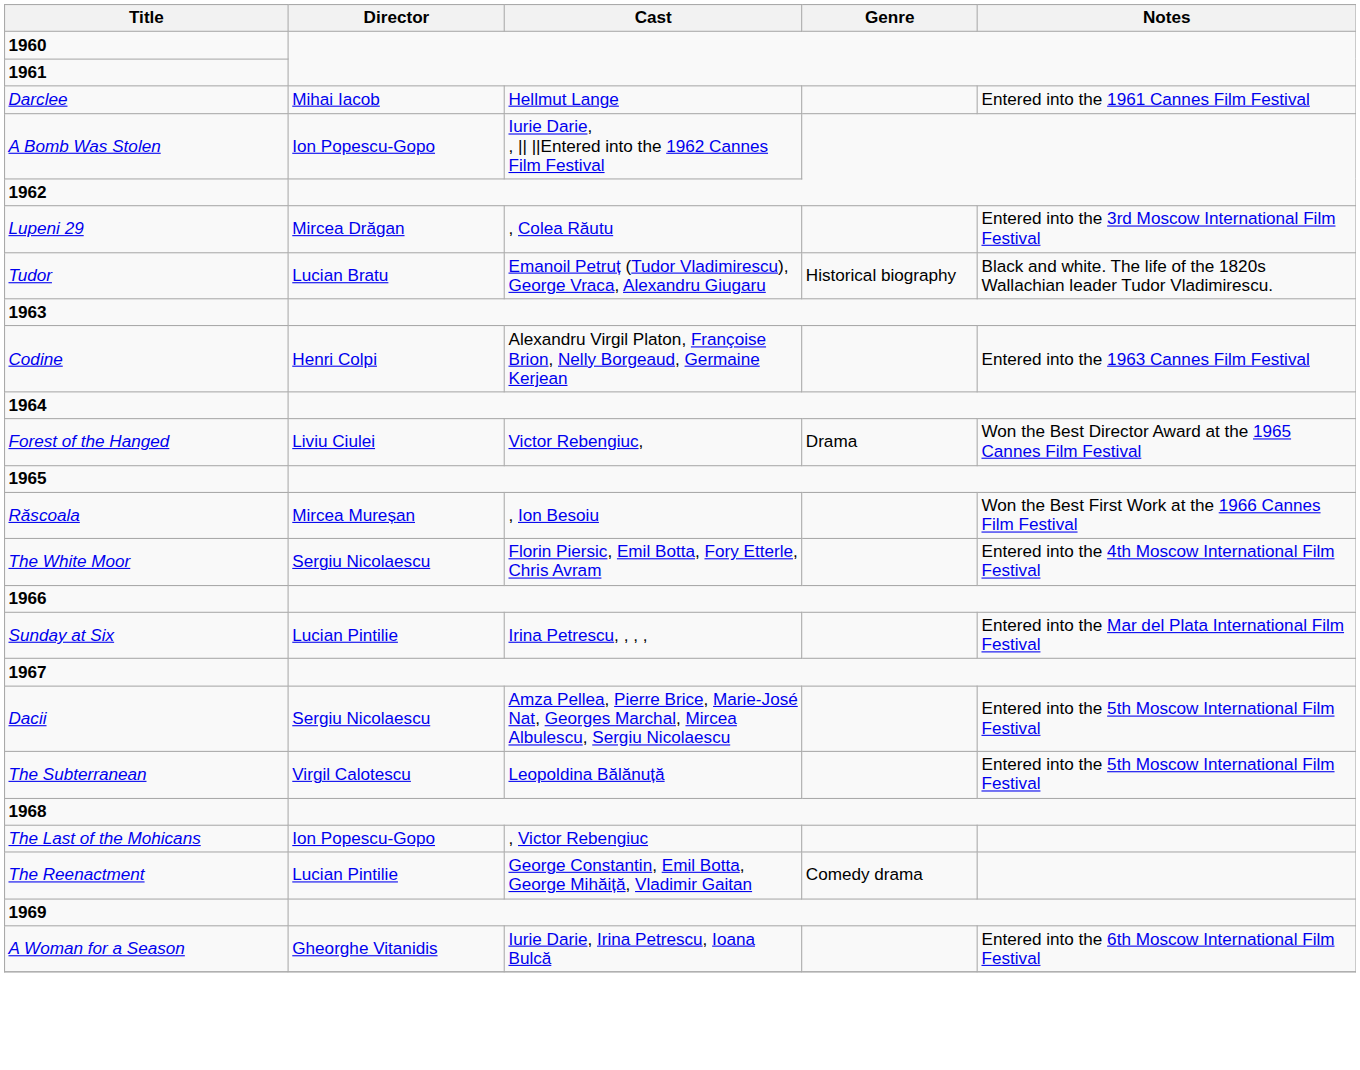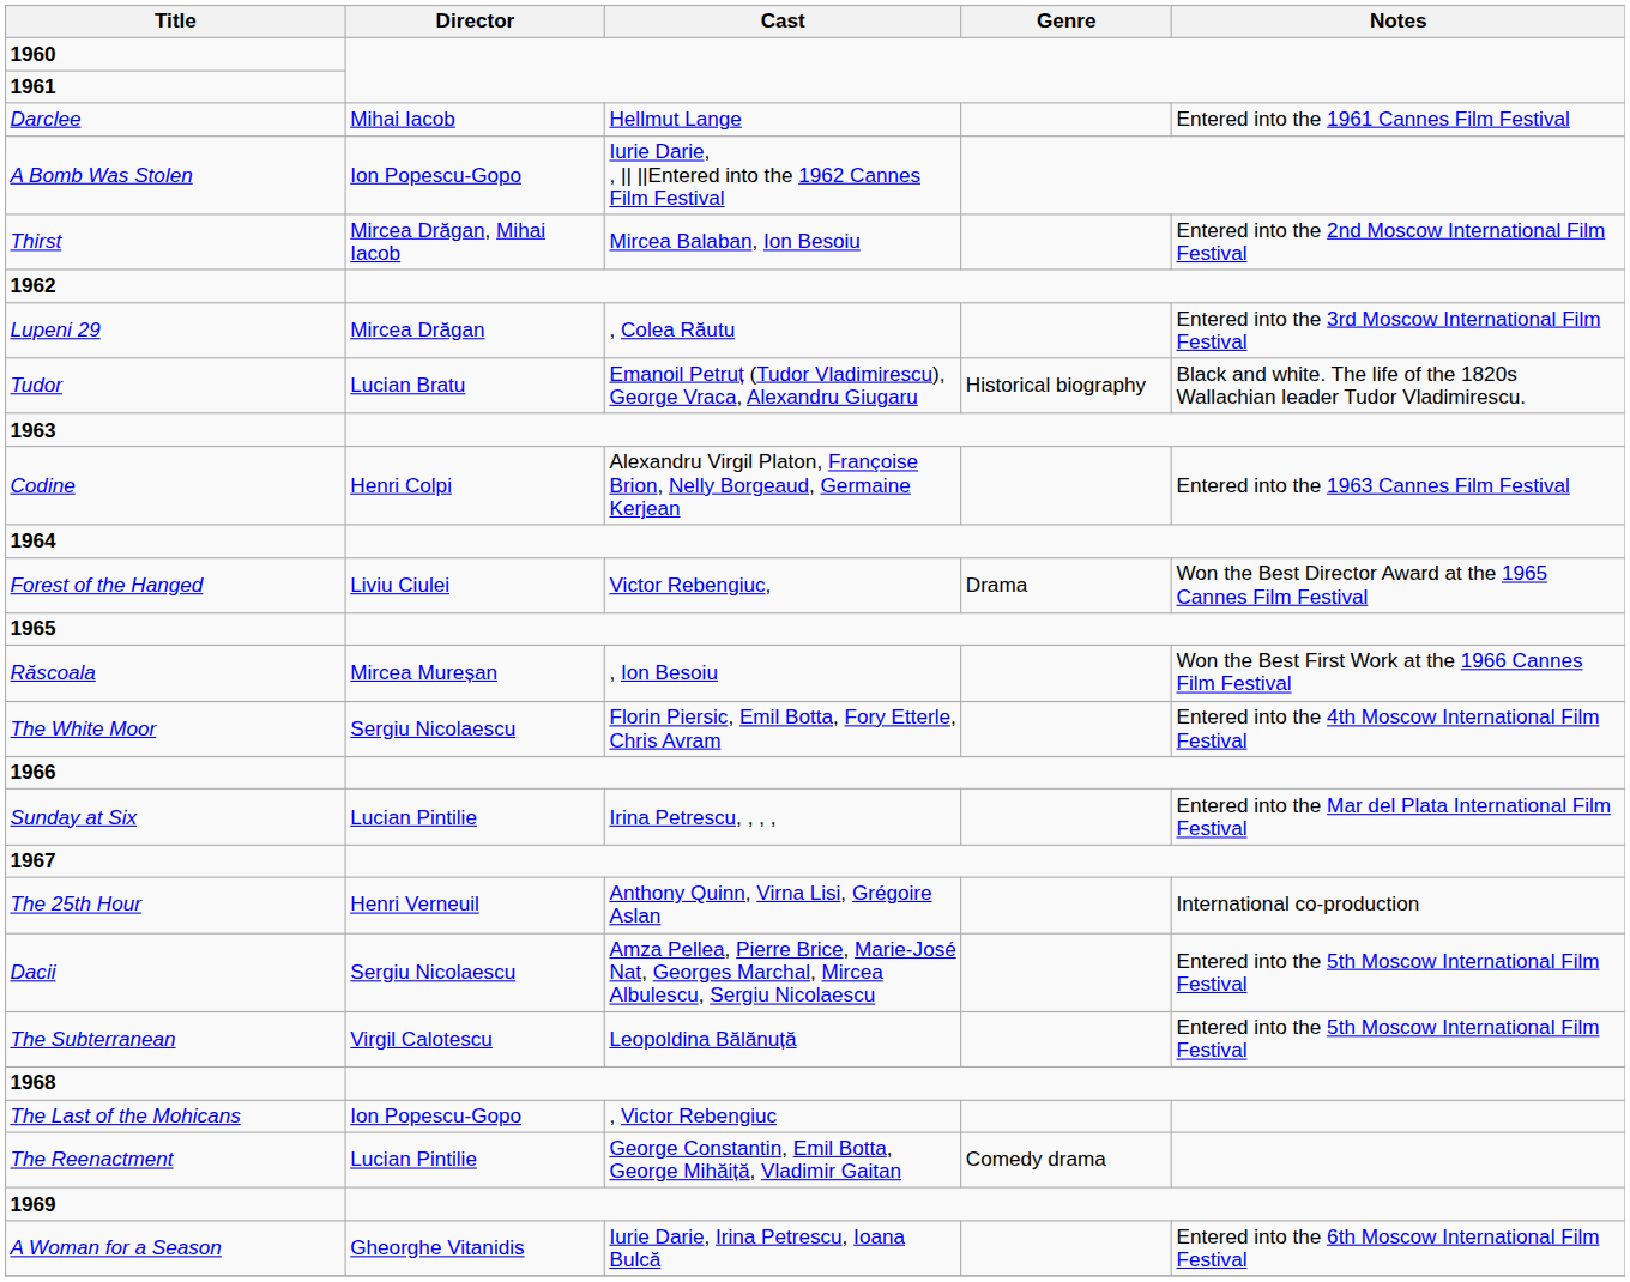+ row: Thirst | Mircea Drăgan, Mihai Iacob | Mircea Balaban, Ion Besoiu | Entered into the 2nd Moscow International Film Festival
+ row: The 25th Hour | Henri Verneuil | Anthony Quinn, Virna Lisi, Grégoire Aslan | International co-production
